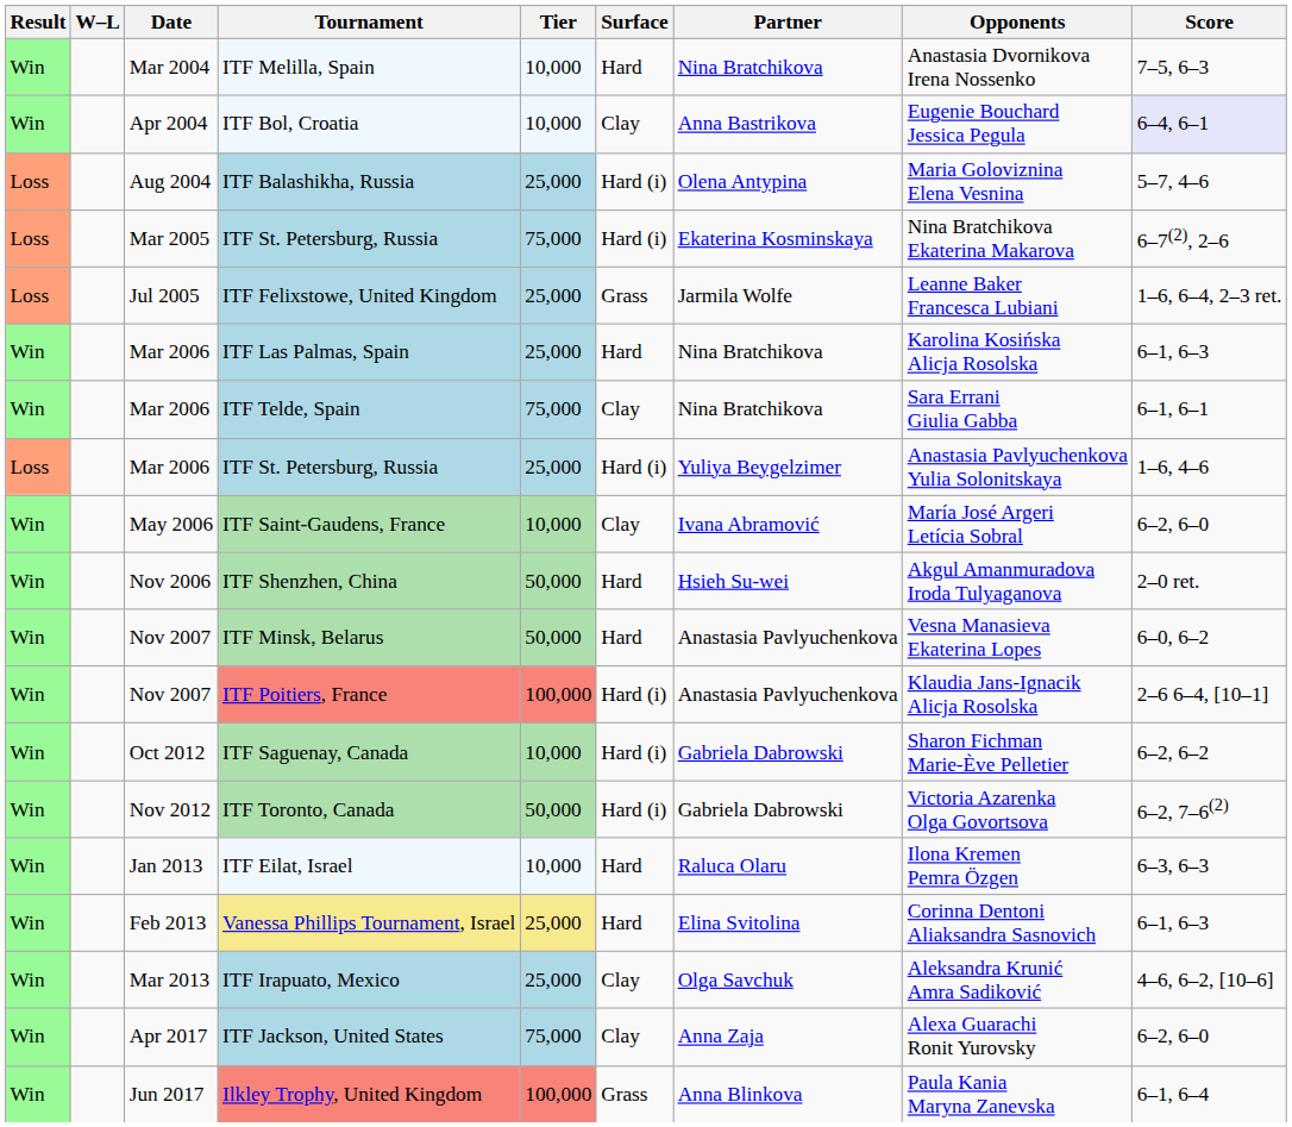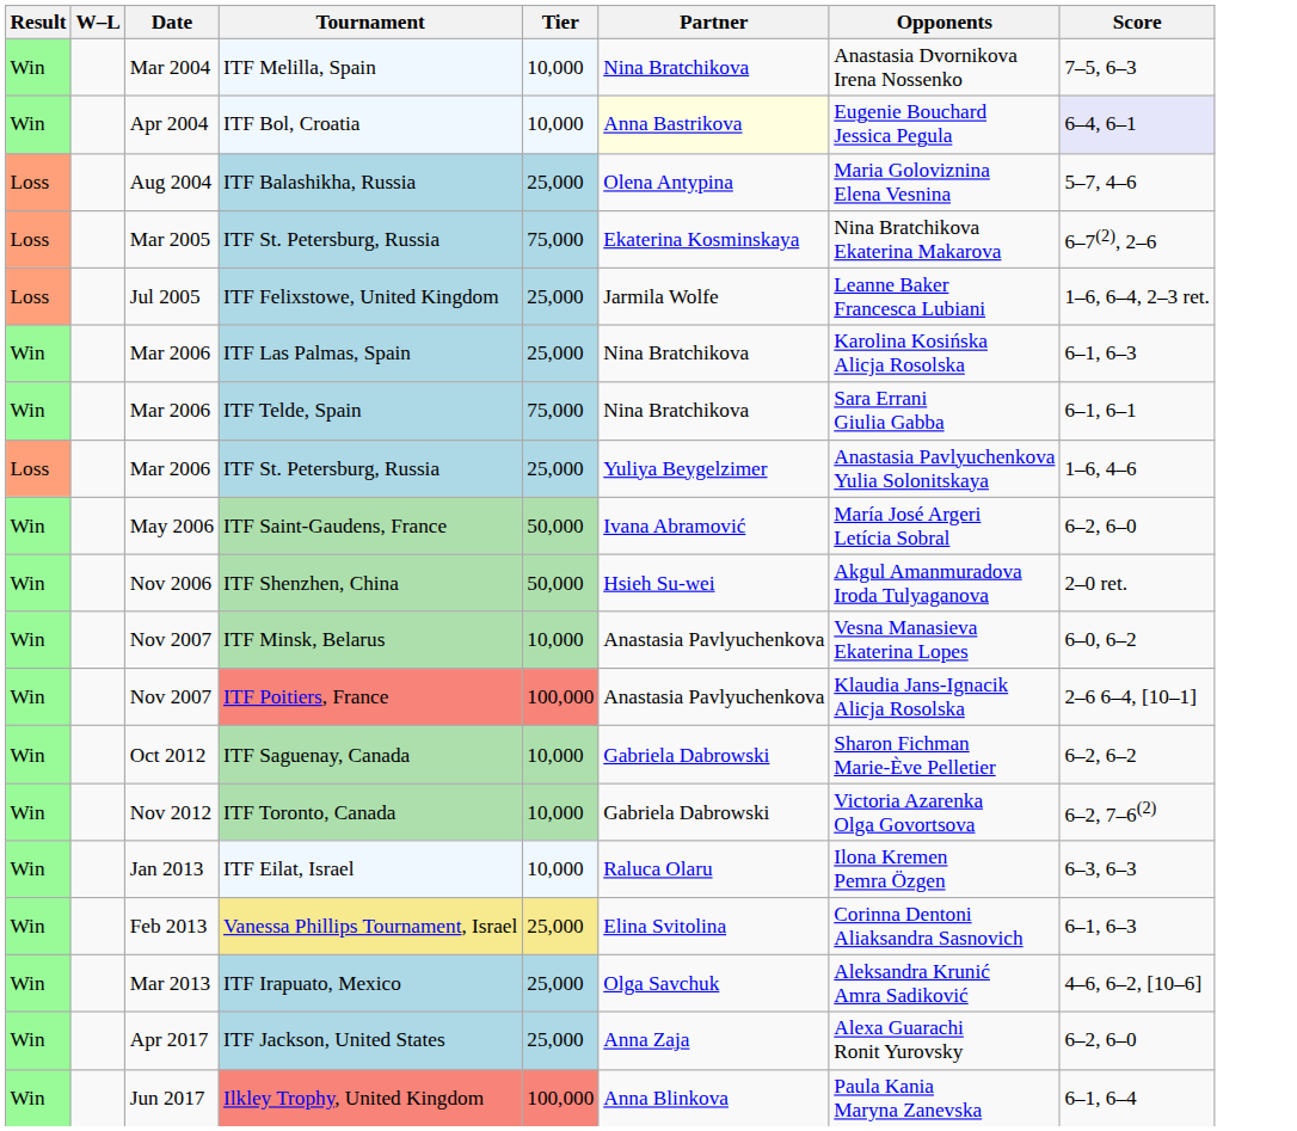- column: Surface | Hard | Clay | Hard (i) | Hard (i) | Grass | Hard | Clay | Hard (i) | Clay | Hard | Hard | Hard (i) | Hard (i) | Hard (i) | Hard | Hard | Clay | Clay | Grass
ITF Bol, Croatia | Partner: no background -> lightyellow background
ITF Saint-Gaudens, France | Tier: 10,000 -> 50,000
ITF Minsk, Belarus | Tier: 50,000 -> 10,000
ITF Toronto, Canada | Tier: 50,000 -> 10,000
ITF Jackson, United States | Tier: 75,000 -> 25,000
